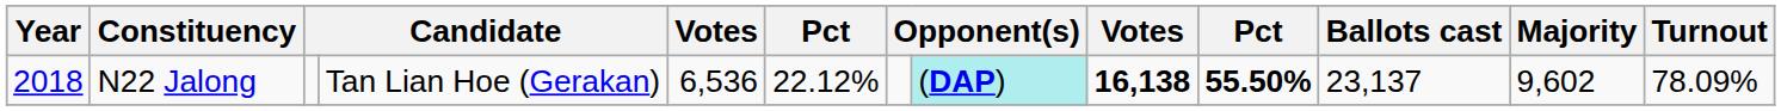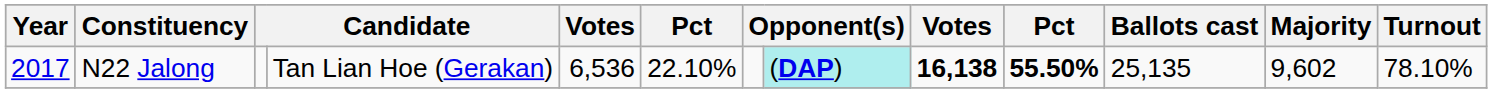N22 Jalong | Year: 2018 -> 2017
N22 Jalong | column 6: 22.12% -> 22.10%
N22 Jalong | Ballots cast: 23,137 -> 25,135
N22 Jalong | Turnout: 78.09% -> 78.10%
